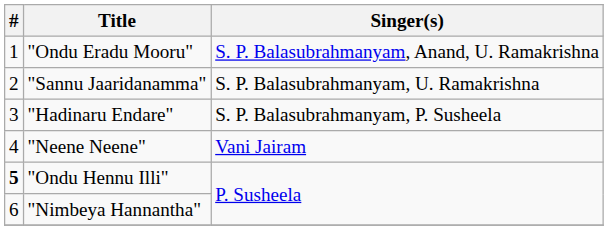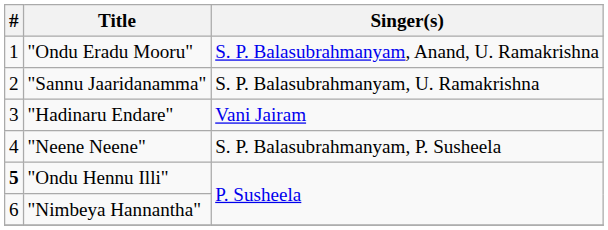"Hadinaru Endare" | Singer(s): S. P. Balasubrahmanyam, P. Susheela -> Vani Jairam
"Neene Neene" | Singer(s): Vani Jairam -> S. P. Balasubrahmanyam, P. Susheela
